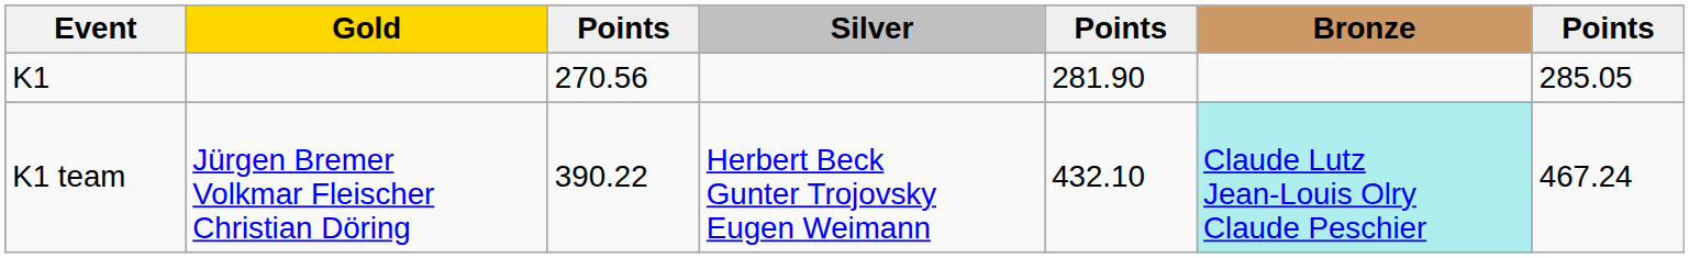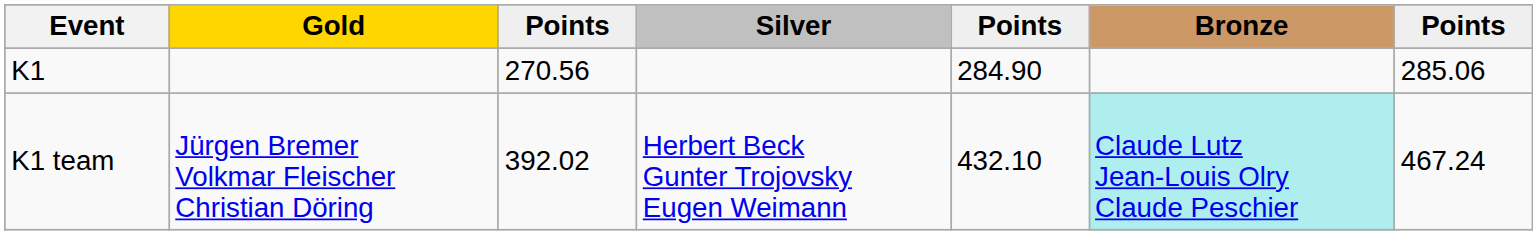K1 | column 5: 281.90 -> 284.90
K1 | column 7: 285.05 -> 285.06
K1 team | column 3: 390.22 -> 392.02
